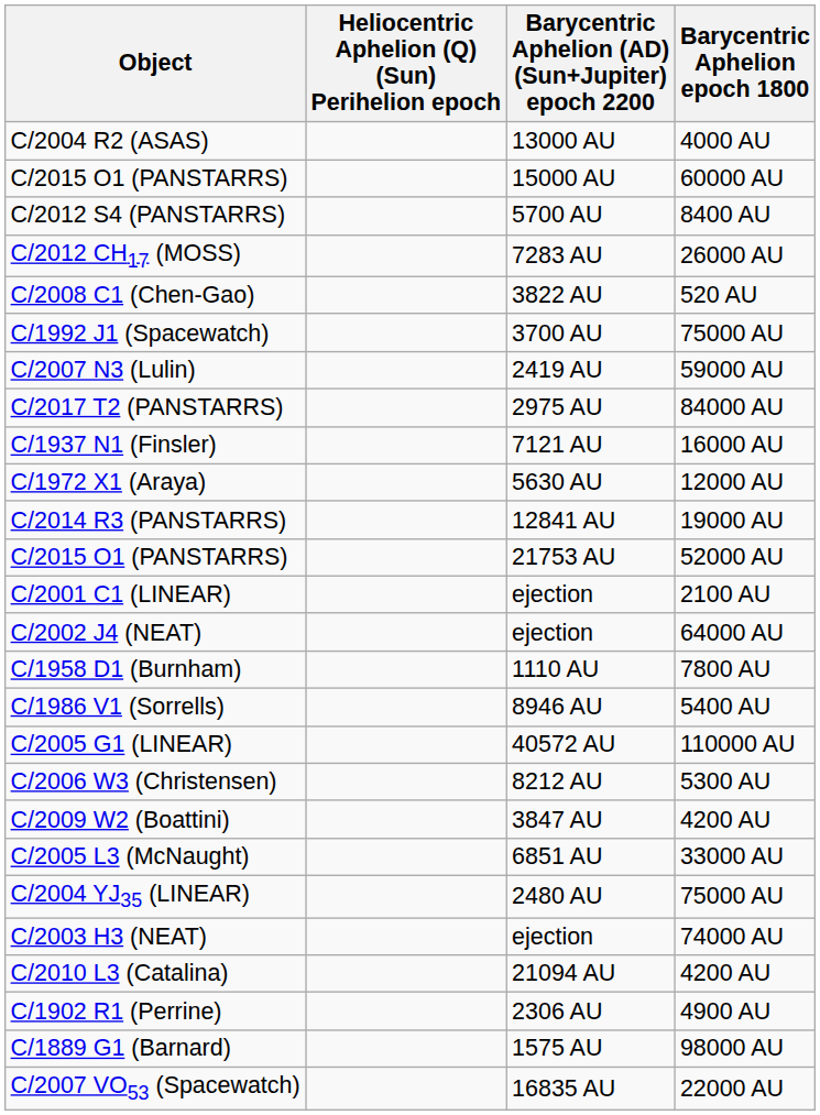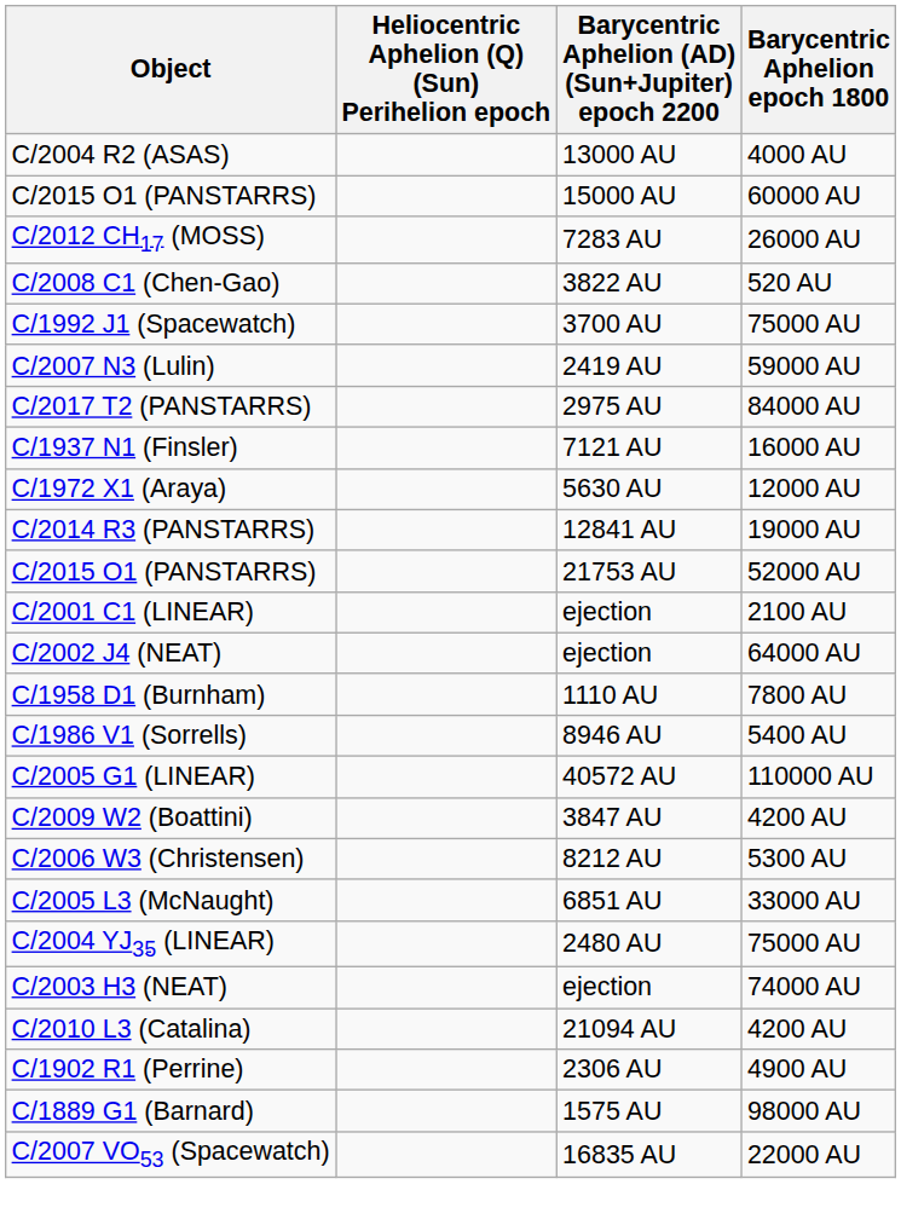- row: C/2012 S4 (PANSTARRS) | 5700 AU | 8400 AU
rows swapped: C/2006 W3 (Christensen) <-> C/2009 W2 (Boattini)
